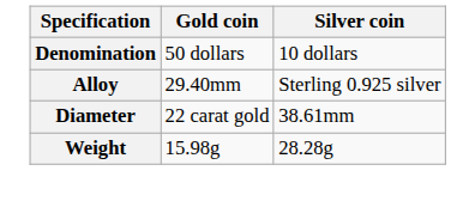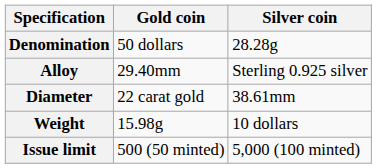Denomination | Silver coin: 10 dollars -> 28.28g
Weight | Silver coin: 28.28g -> 10 dollars
+ row: Issue limit | 500 (50 minted) | 5,000 (100 minted)
